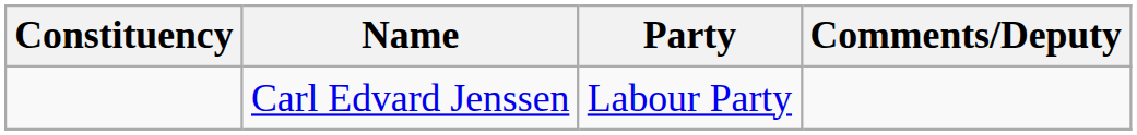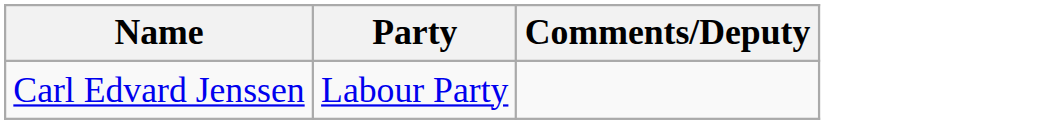- column: Constituency
